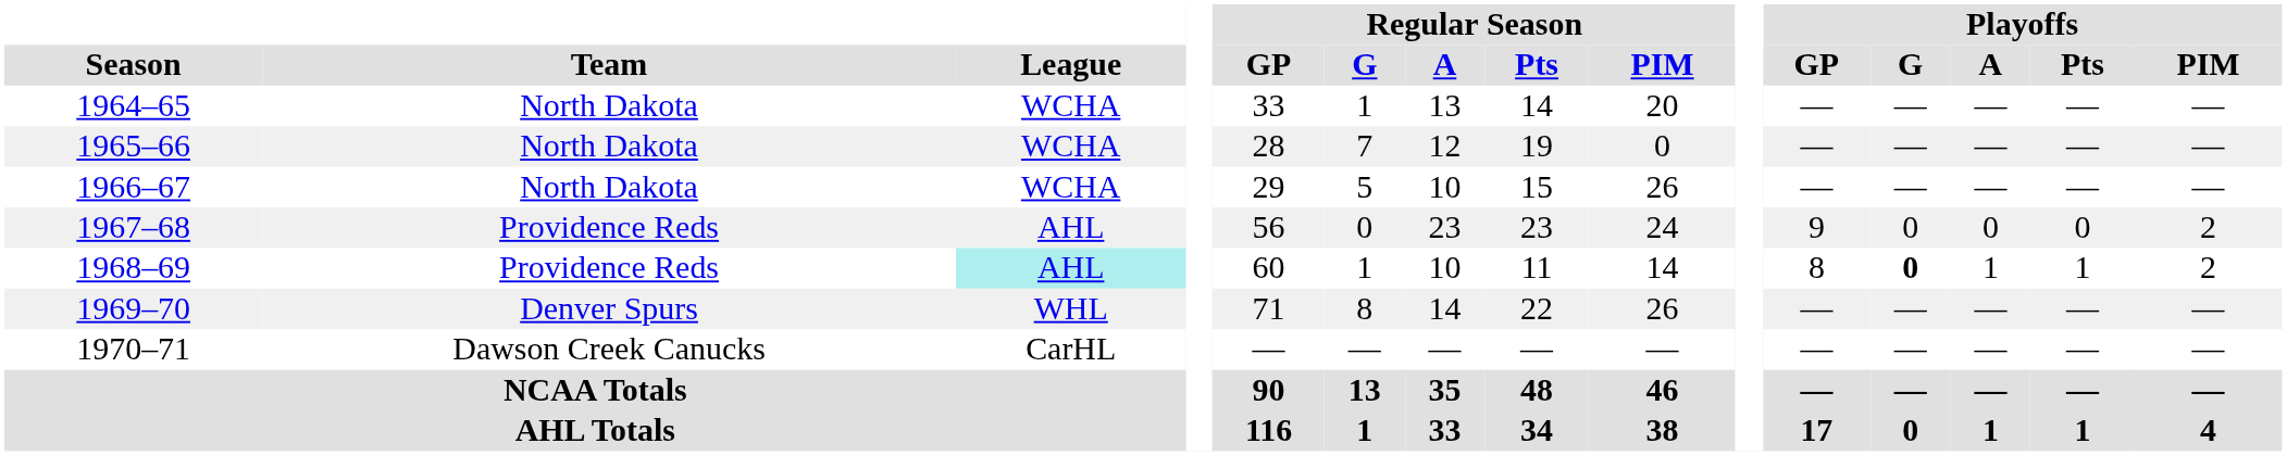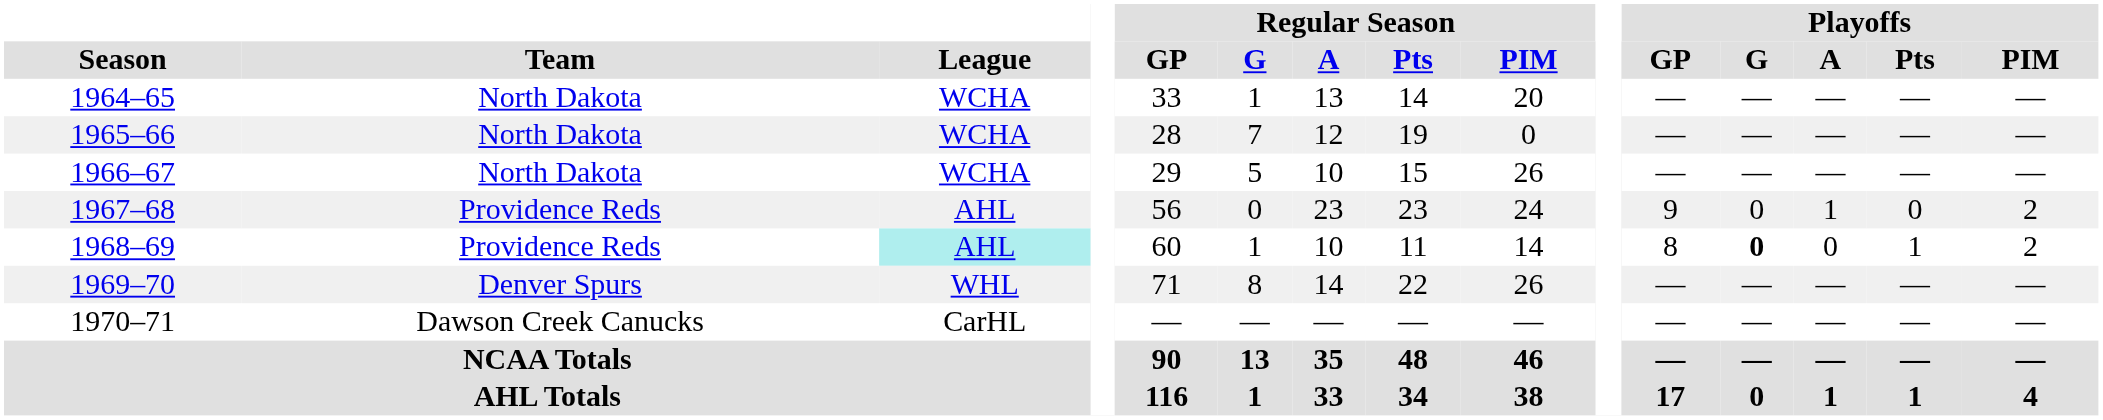1967–68 | Playoffs / A: 0 -> 1
1968–69 | Playoffs / A: 1 -> 0
